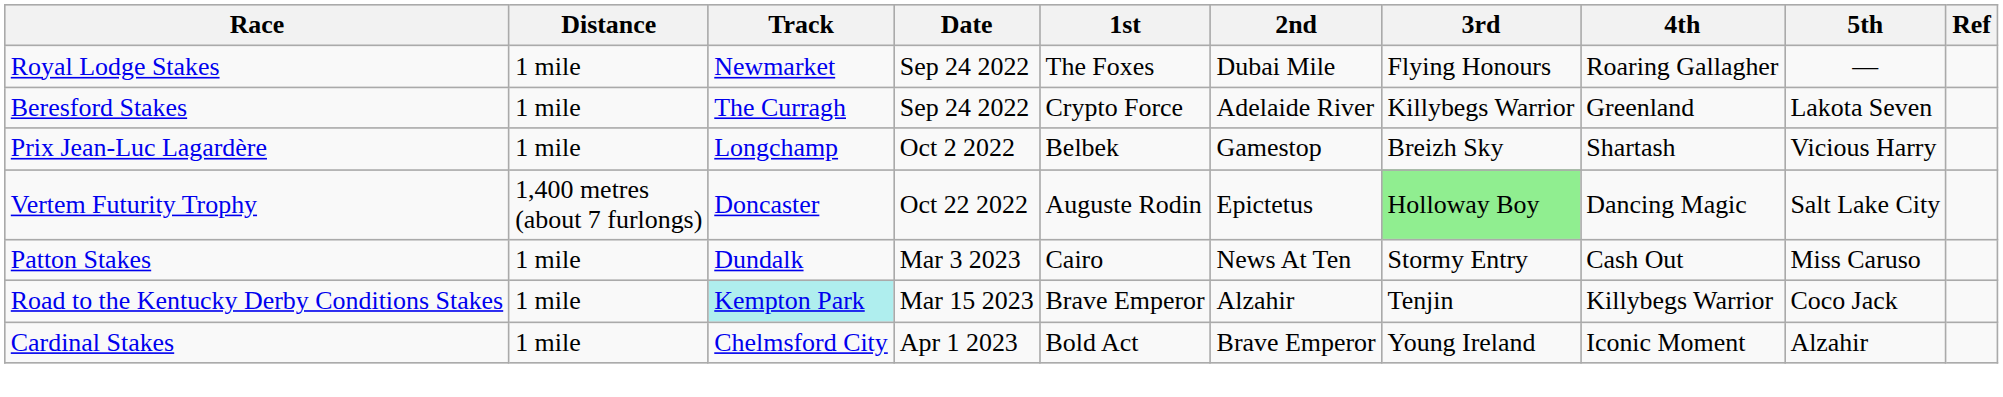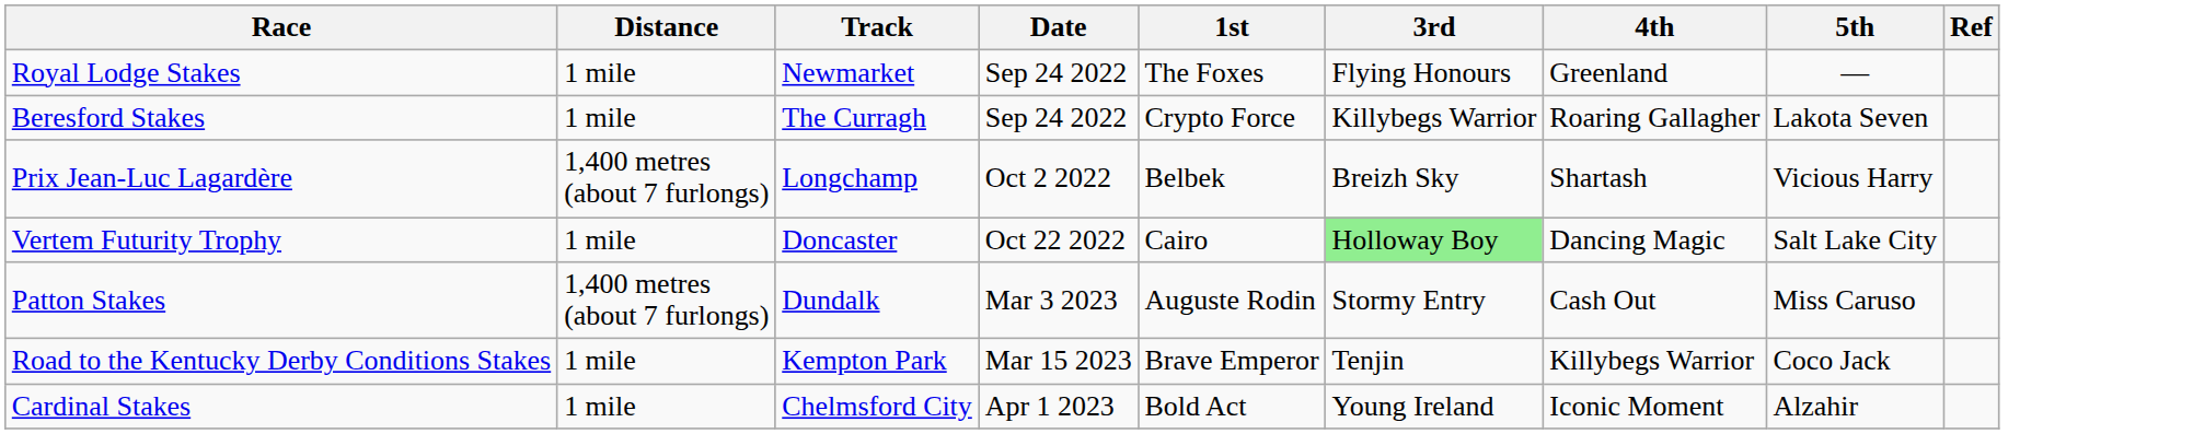- column: 2nd | Dubai Mile | Adelaide River | Gamestop | Epictetus | News At Ten | Alzahir | Brave Emperor
Royal Lodge Stakes | 4th: Roaring Gallagher -> Greenland
Beresford Stakes | 4th: Greenland -> Roaring Gallagher
Prix Jean-Luc Lagardère | Distance: 1 mile -> 1,400 metres (about 7 furlongs)
Vertem Futurity Trophy | Distance: 1,400 metres (about 7 furlongs) -> 1 mile
Vertem Futurity Trophy | 1st: Auguste Rodin -> Cairo
Patton Stakes | Distance: 1 mile -> 1,400 metres (about 7 furlongs)
Patton Stakes | 1st: Cairo -> Auguste Rodin
Road to the Kentucky Derby Conditions Stakes | Track: paleturquoise background -> no background
